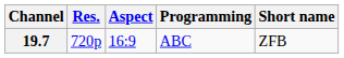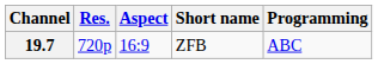columns swapped: Short name <-> Programming
